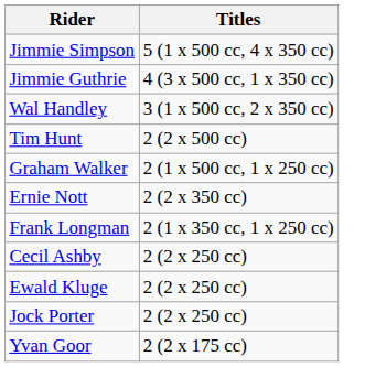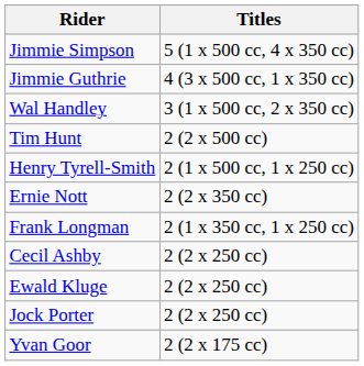+ row: Henry Tyrell-Smith | 2 (1 x 500 cc, 1 x 250 cc)
- row: Graham Walker | 2 (1 x 500 cc, 1 x 250 cc)
